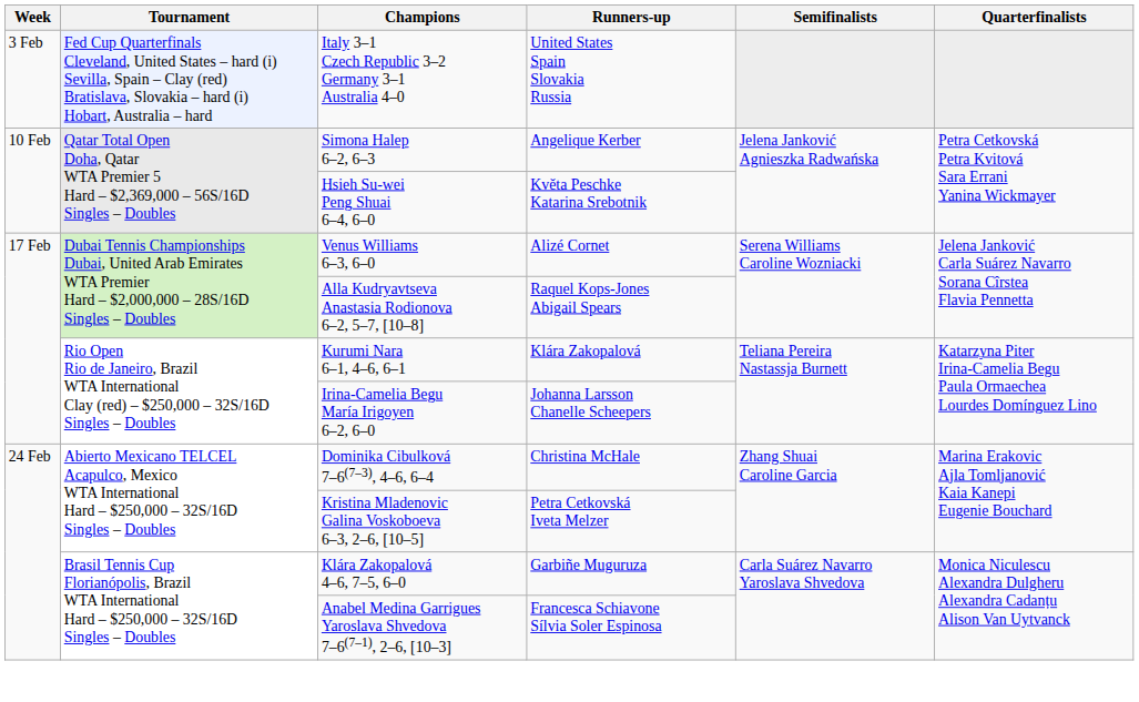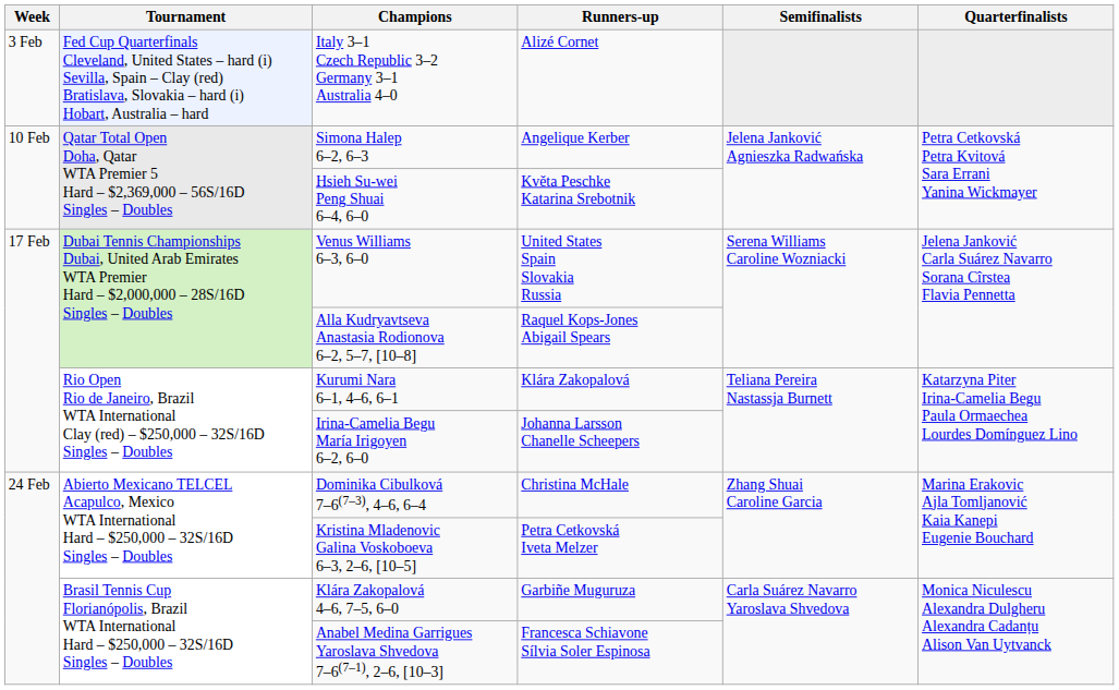Italy 3–1 Czech Republic 3–2 Germany 3–1 Australia 4–0 | Runners-up: United States Spain Slovakia Russia -> Alizé Cornet
Venus Williams 6–3, 6–0 | Runners-up: Alizé Cornet -> United States Spain Slovakia Russia
